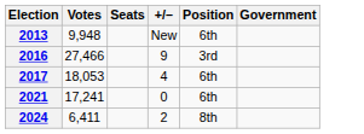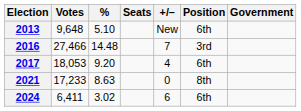+ column: % | 5.10 | 14.48 | 9.20 | 8.63 | 3.02
2013 | Votes: 9,948 -> 9,648
2016 | +/–: 9 -> 7
2021 | Votes: 17,241 -> 17,233
2021 | Position: 6th -> 8th
2024 | +/–: 2 -> 6
2024 | Position: 8th -> 6th
